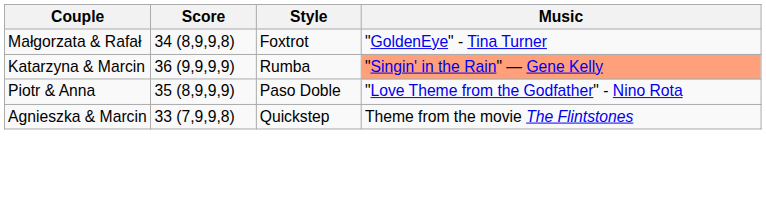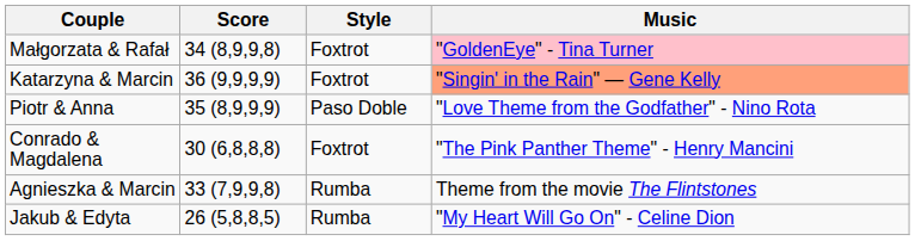Małgorzata & Rafał | Music: no background -> pink background
Katarzyna & Marcin | Style: Rumba -> Foxtrot
+ row: Conrado & Magdalena | 30 (6,8,8,8) | Foxtrot | "The Pink Panther Theme" - Henry Mancini
Agnieszka & Marcin | Style: Quickstep -> Rumba
+ row: Jakub & Edyta | 26 (5,8,8,5) | Rumba | "My Heart Will Go On" - Celine Dion
